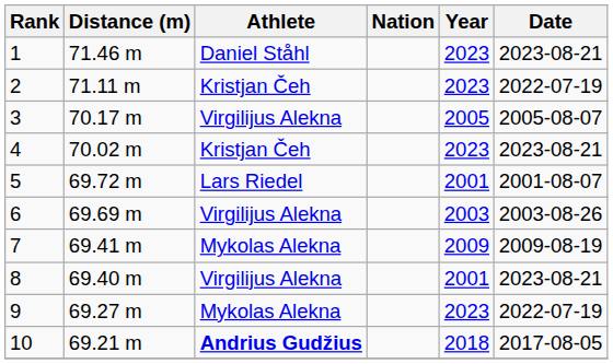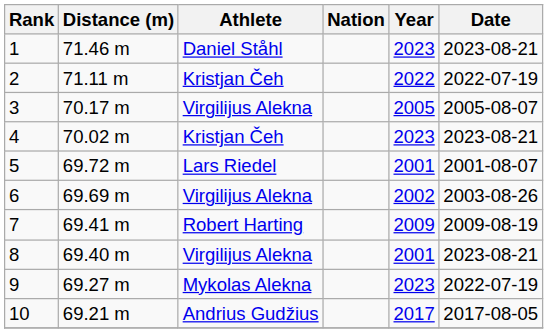2 | Year: 2023 -> 2022
6 | Year: 2003 -> 2002
7 | Athlete: Mykolas Alekna -> Robert Harting
10 | Athlete: bold -> normal
10 | Year: 2018 -> 2017
